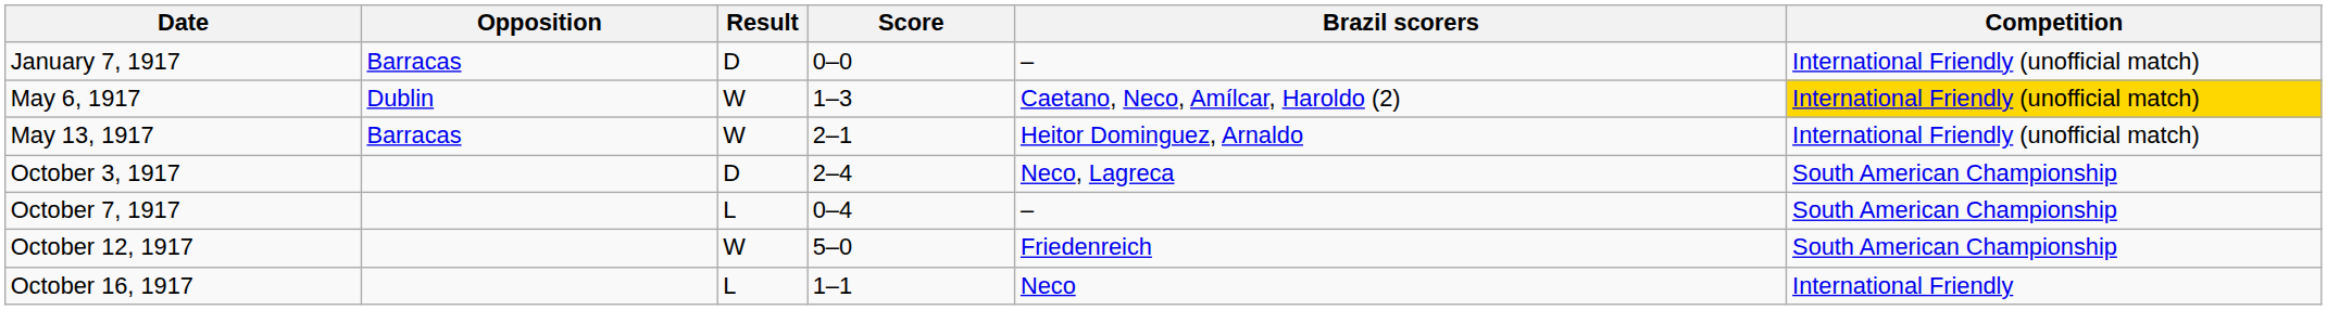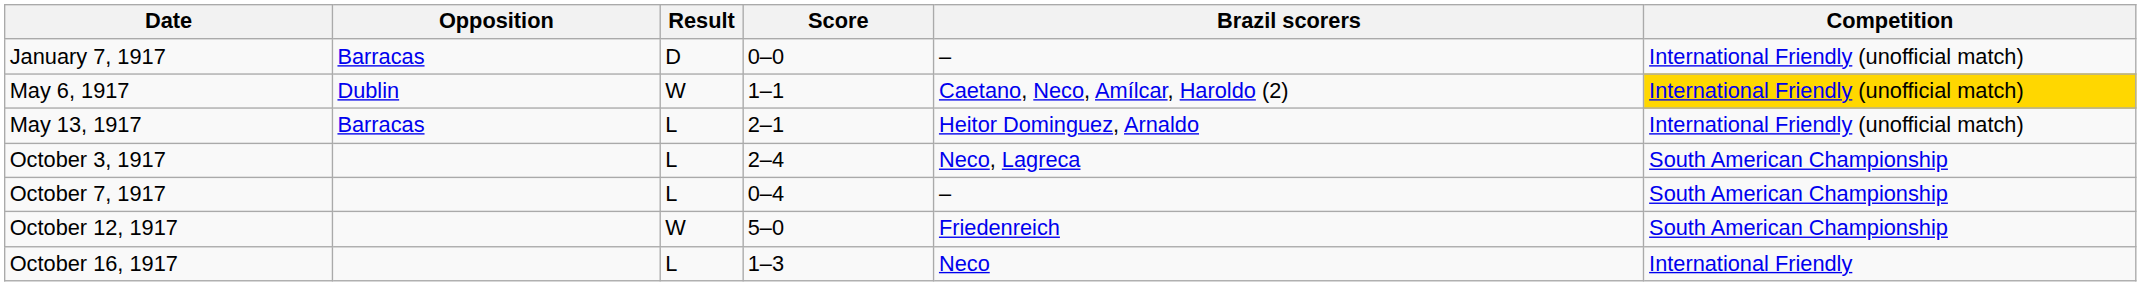May 6, 1917 | Score: 1–3 -> 1–1
May 13, 1917 | Result: W -> L
October 3, 1917 | Result: D -> L
October 16, 1917 | Score: 1–1 -> 1–3
